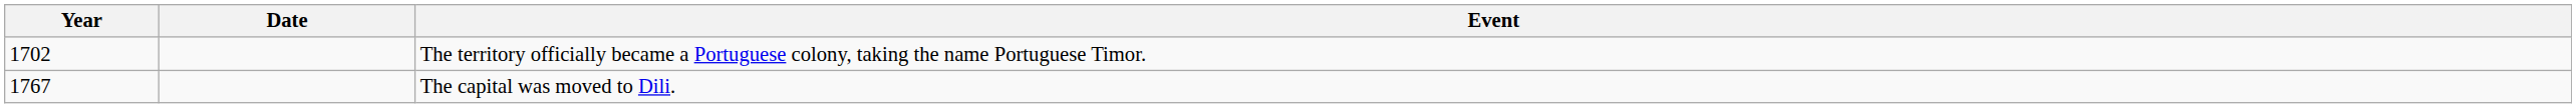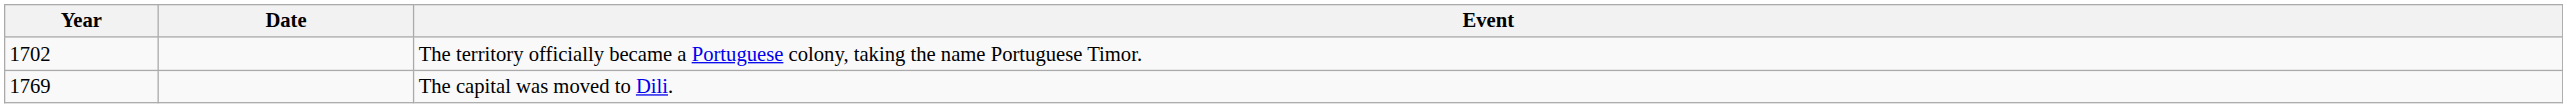The capital was moved to Dili. | Year: 1767 -> 1769
